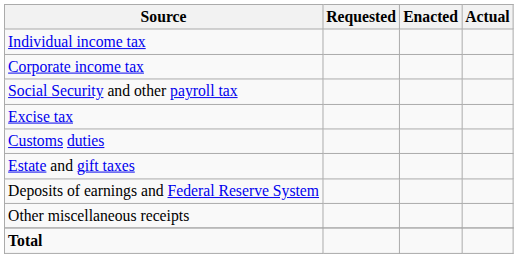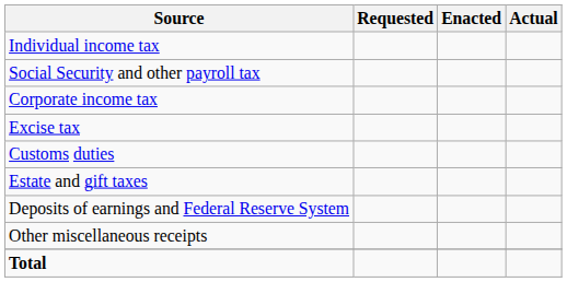rows swapped: Corporate income tax <-> Social Security and other payroll tax
